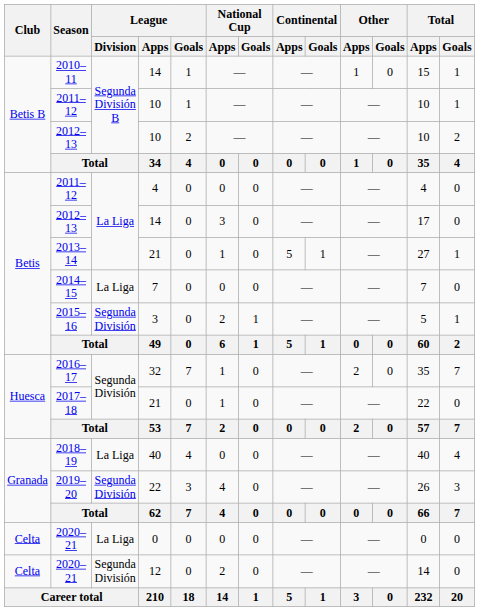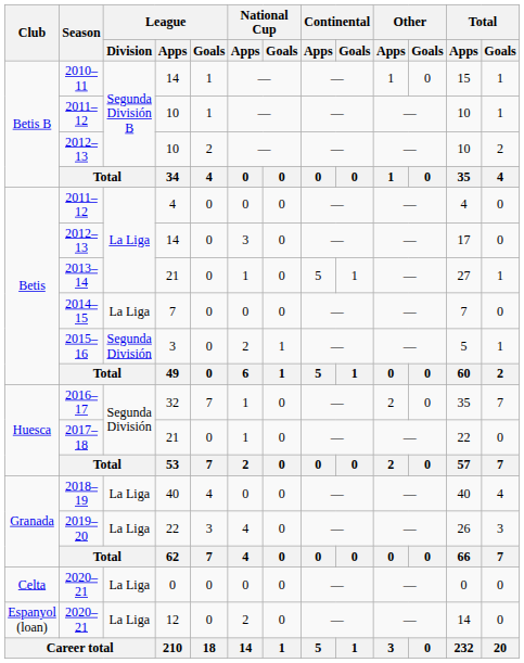2019–20 | League / Division: Segunda División -> La Liga
2020–21 / 12 | Club: Celta -> Espanyol (loan)
2020–21 / 12 | League / Division: Segunda División -> La Liga
